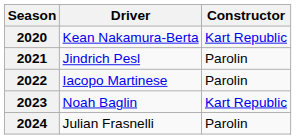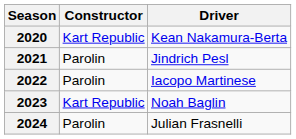columns swapped: Driver <-> Constructor
